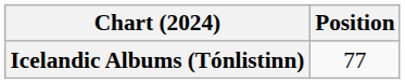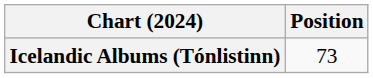Icelandic Albums (Tónlistinn) | Position: 77 -> 73
